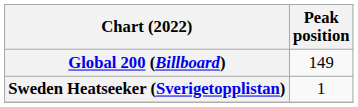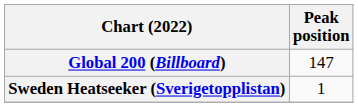Global 200 (Billboard) | Peak position: 149 -> 147
